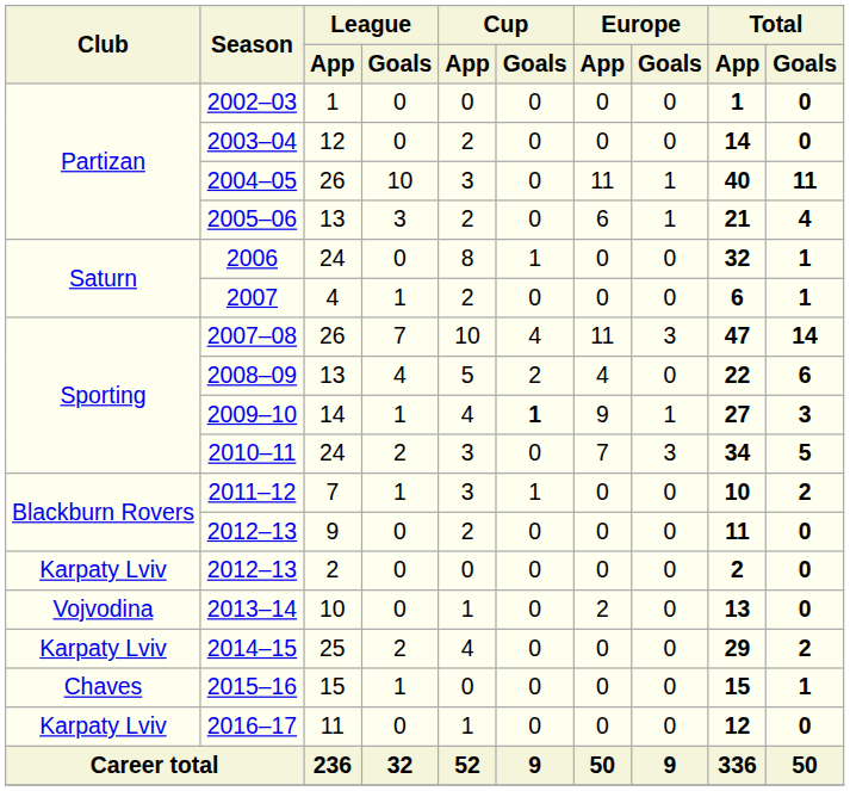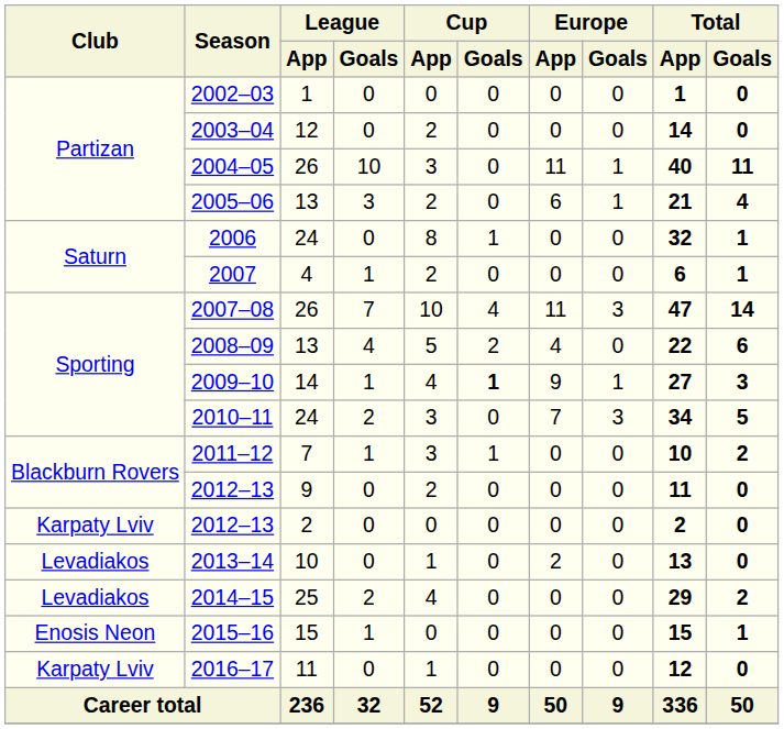2013–14 | Club: Vojvodina -> Levadiakos
2014–15 | Club: Karpaty Lviv -> Levadiakos
2015–16 | Club: Chaves -> Enosis Neon
